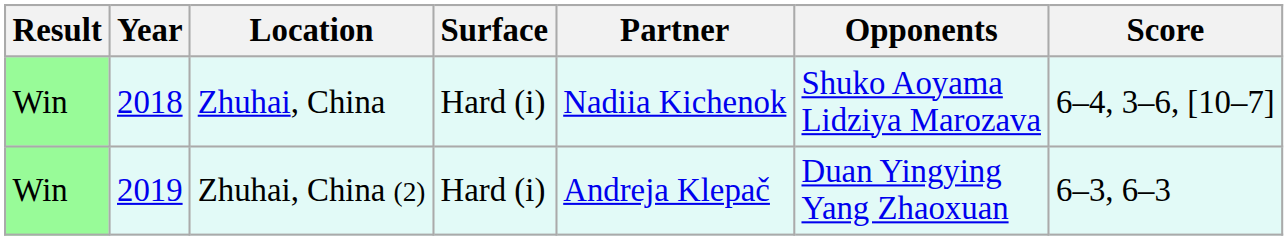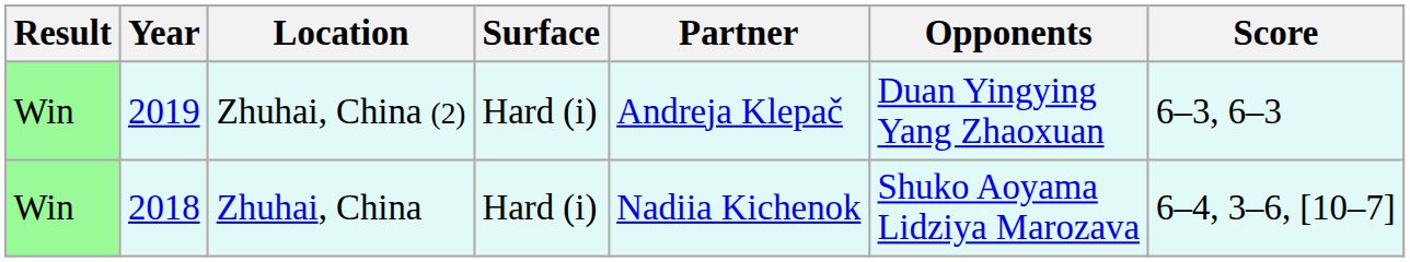rows swapped: Zhuhai, China <-> Zhuhai, China (2)
